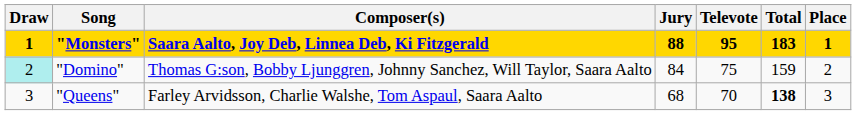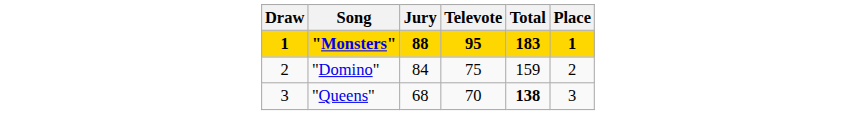- column: Composer(s) | Saara Aalto, Joy Deb, Linnea Deb, Ki Fitzgerald | Thomas G:son, Bobby Ljunggren, Johnny Sanchez, Will Taylor, Saara Aalto | Farley Arvidsson, Charlie Walshe, Tom Aspaul, Saara Aalto
"Domino" | Draw: paleturquoise background -> no background
